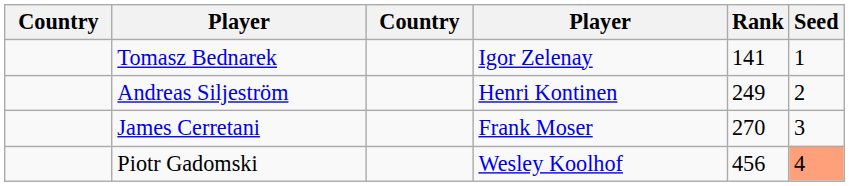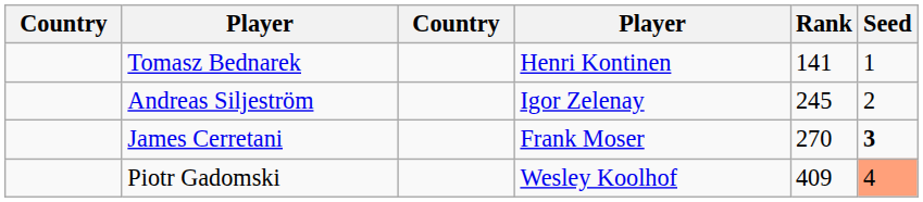Tomasz Bednarek | column 4: Igor Zelenay -> Henri Kontinen
Andreas Siljeström | column 4: Henri Kontinen -> Igor Zelenay
Andreas Siljeström | Rank: 249 -> 245
James Cerretani | Seed: normal -> bold
Piotr Gadomski | Rank: 456 -> 409
